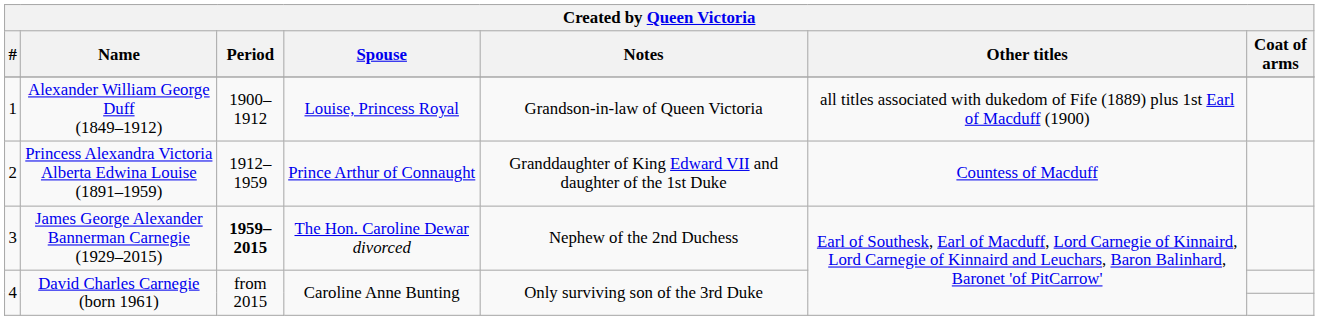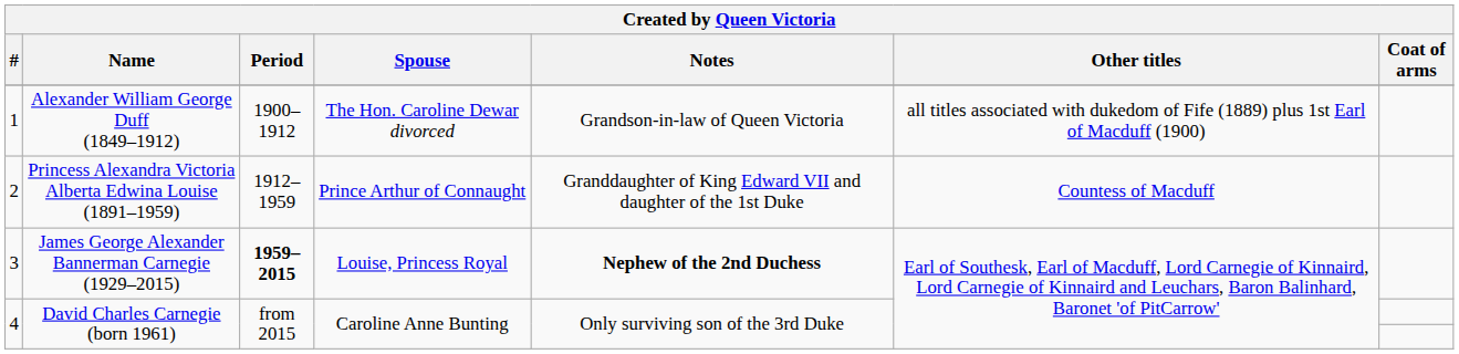1 | Spouse: Louise, Princess Royal -> The Hon. Caroline Dewar divorced
3 | Spouse: The Hon. Caroline Dewar divorced -> Louise, Princess Royal
3 | Notes: normal -> bold
